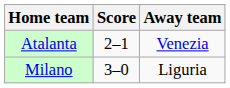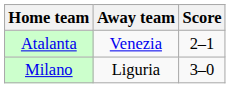columns swapped: Score <-> Away team
